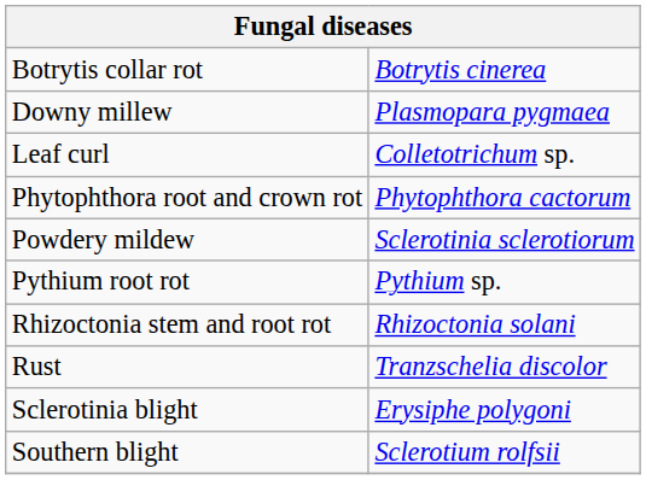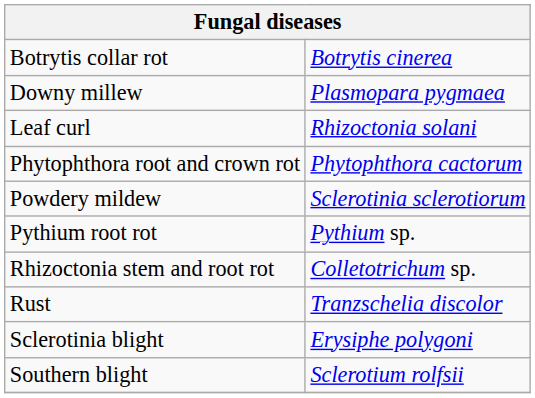Leaf curl | column 2: Colletotrichum sp. -> Rhizoctonia solani
Rhizoctonia stem and root rot | column 2: Rhizoctonia solani -> Colletotrichum sp.
